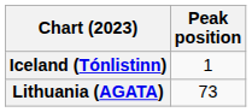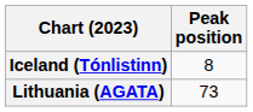Iceland (Tónlistinn) | Peak position: 1 -> 8
